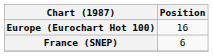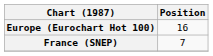France (SNEP) | Position: 6 -> 7
